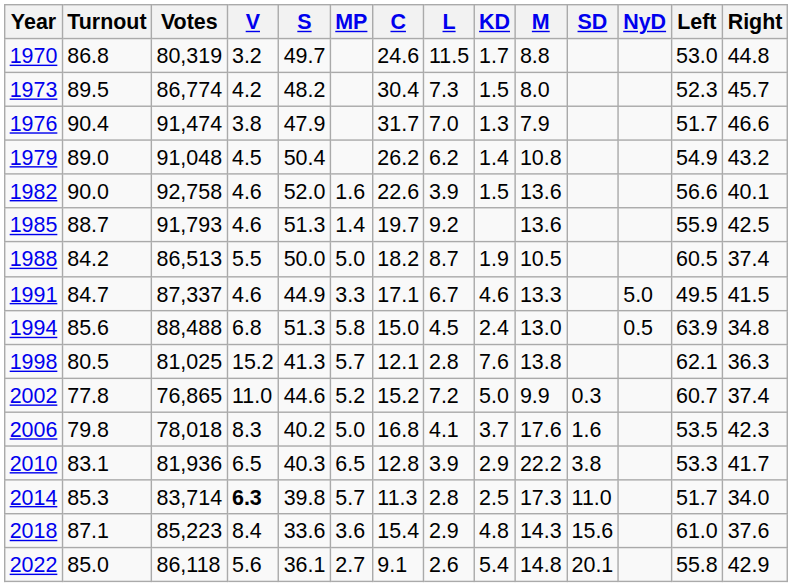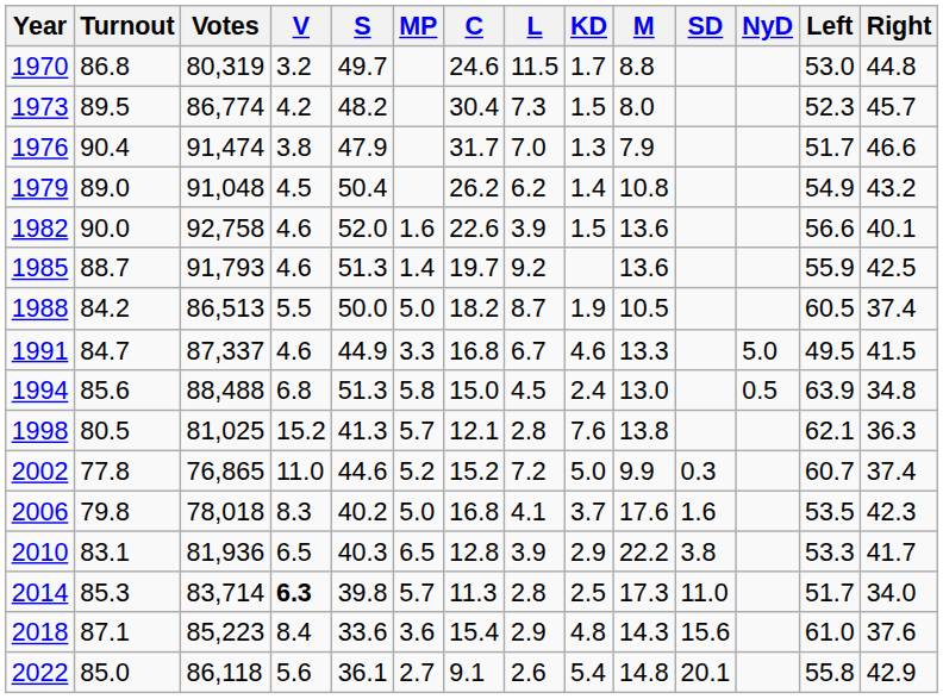1991 | C: 17.1 -> 16.8
